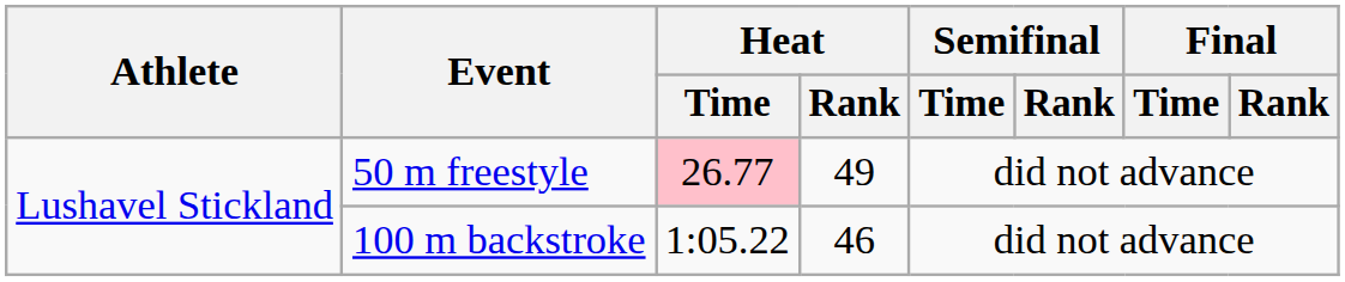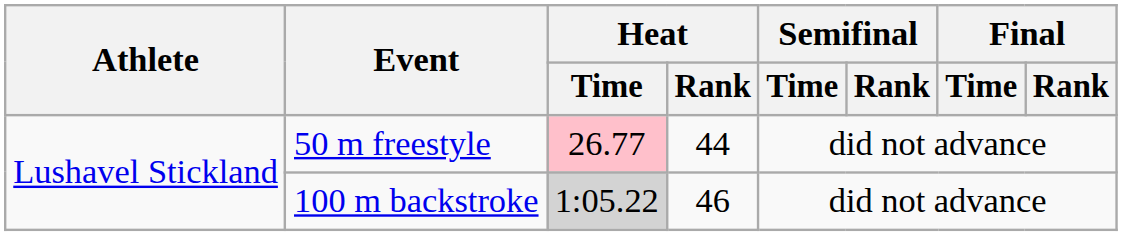50 m freestyle | Heat / Rank: 49 -> 44
100 m backstroke | Heat / Time: no background -> lightgrey background
